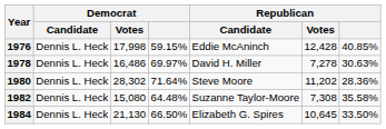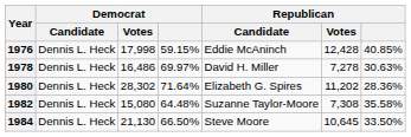1980 | Republican / Candidate: Steve Moore -> Elizabeth G. Spires
1984 | Republican / Candidate: Elizabeth G. Spires -> Steve Moore
